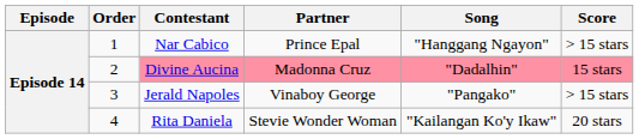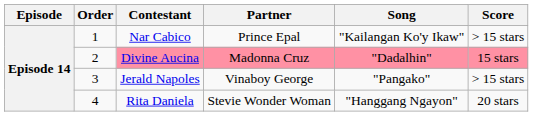Nar Cabico | Song: "Hanggang Ngayon" -> "Kailangan Ko'y Ikaw"
Rita Daniela | Song: "Kailangan Ko'y Ikaw" -> "Hanggang Ngayon"
